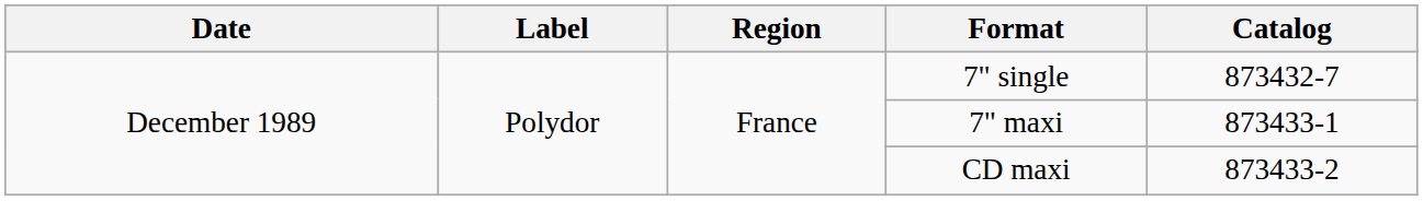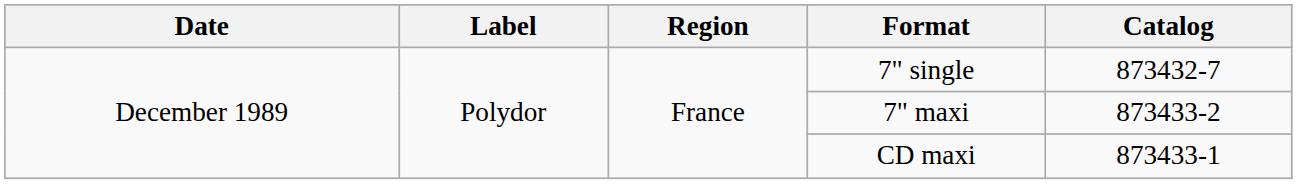7" maxi | Catalog: 873433-1 -> 873433-2
CD maxi | Catalog: 873433-2 -> 873433-1
